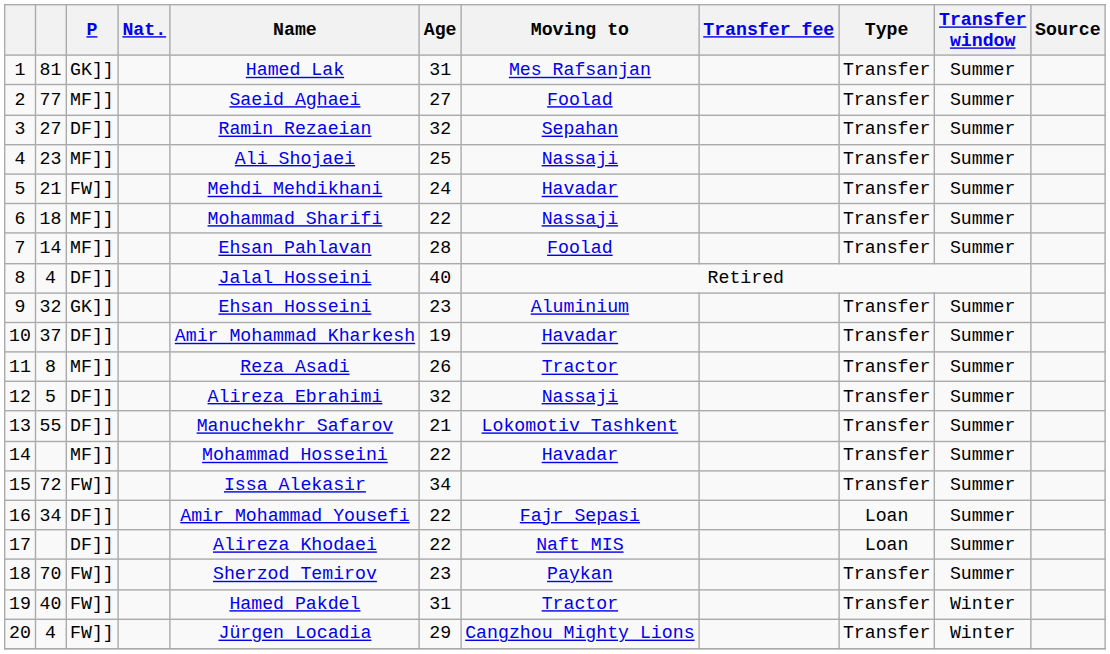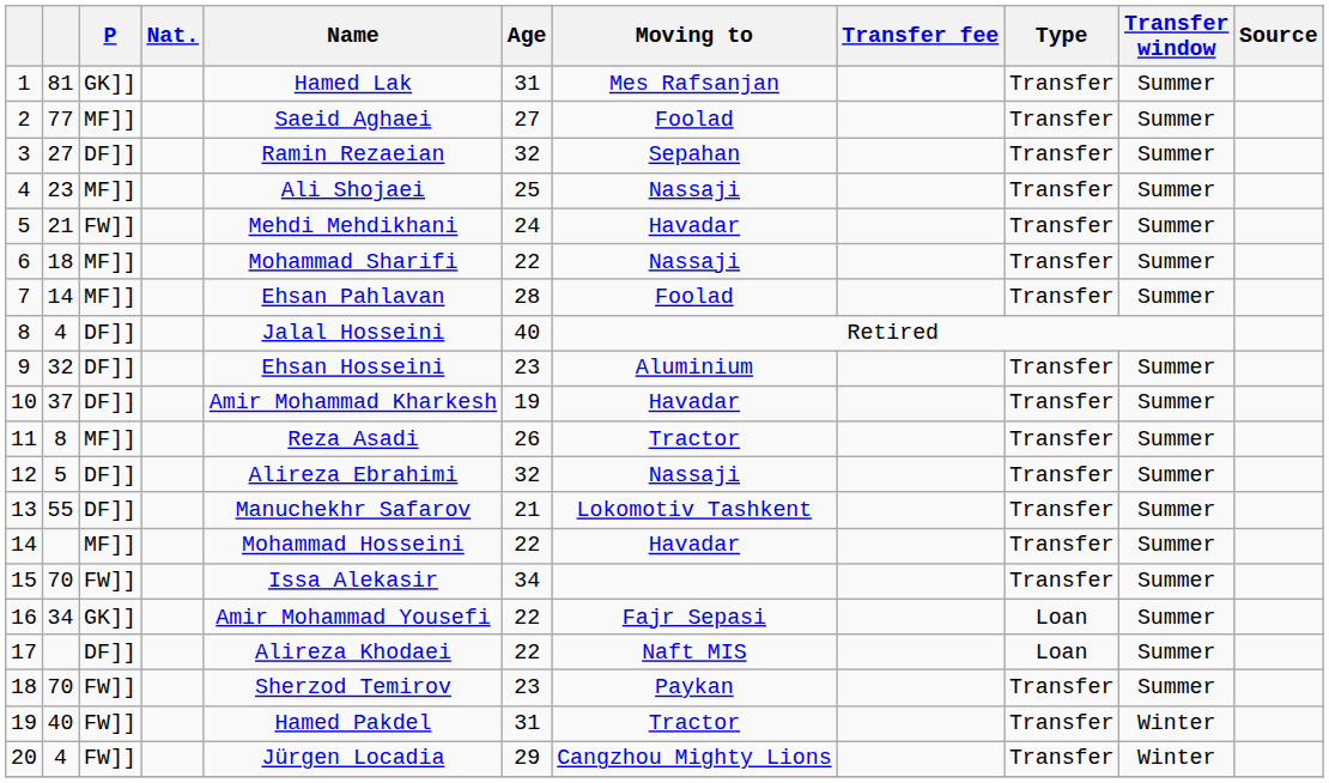9 | P: GK]] -> DF]]
15 | column 2: 72 -> 70
16 | P: DF]] -> GK]]
